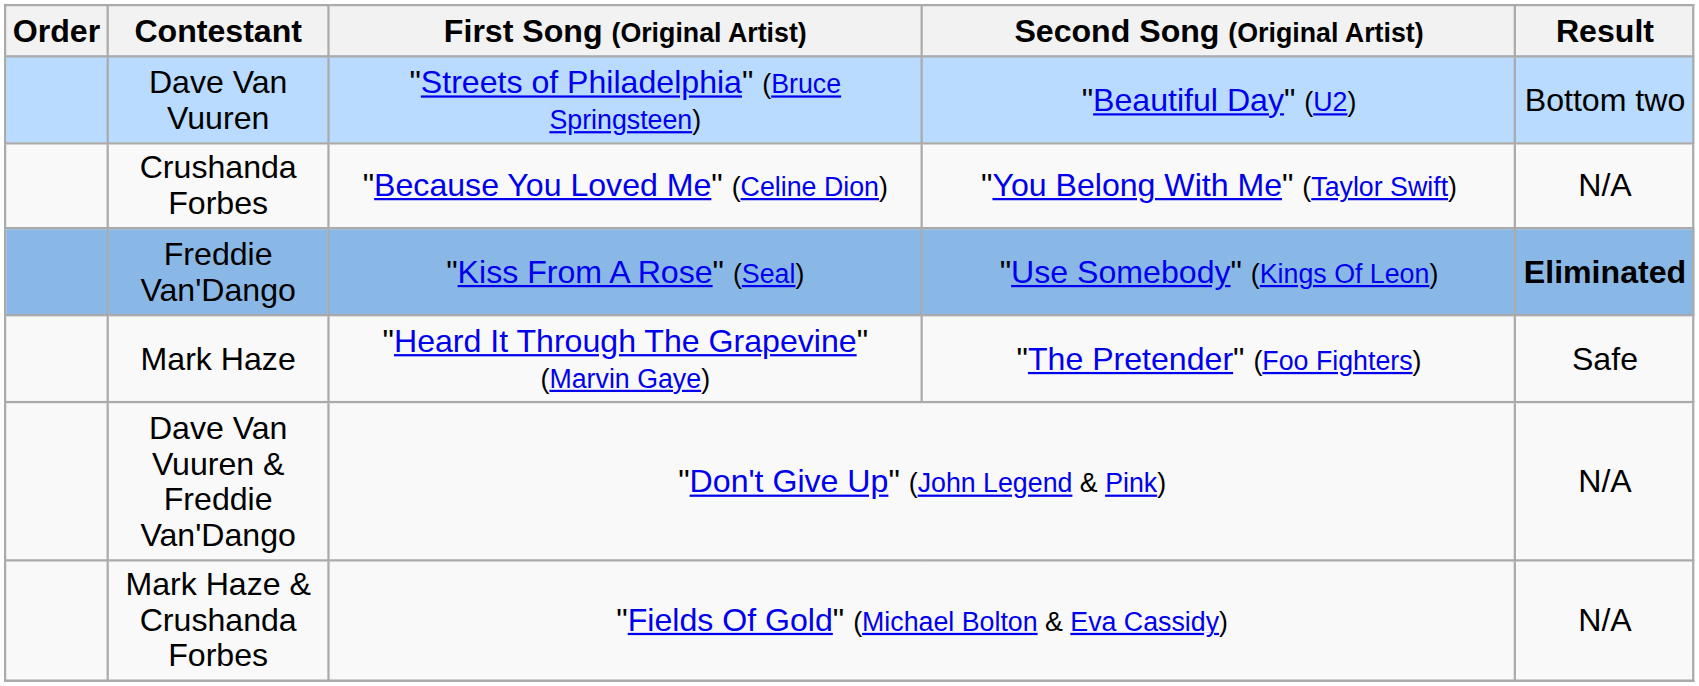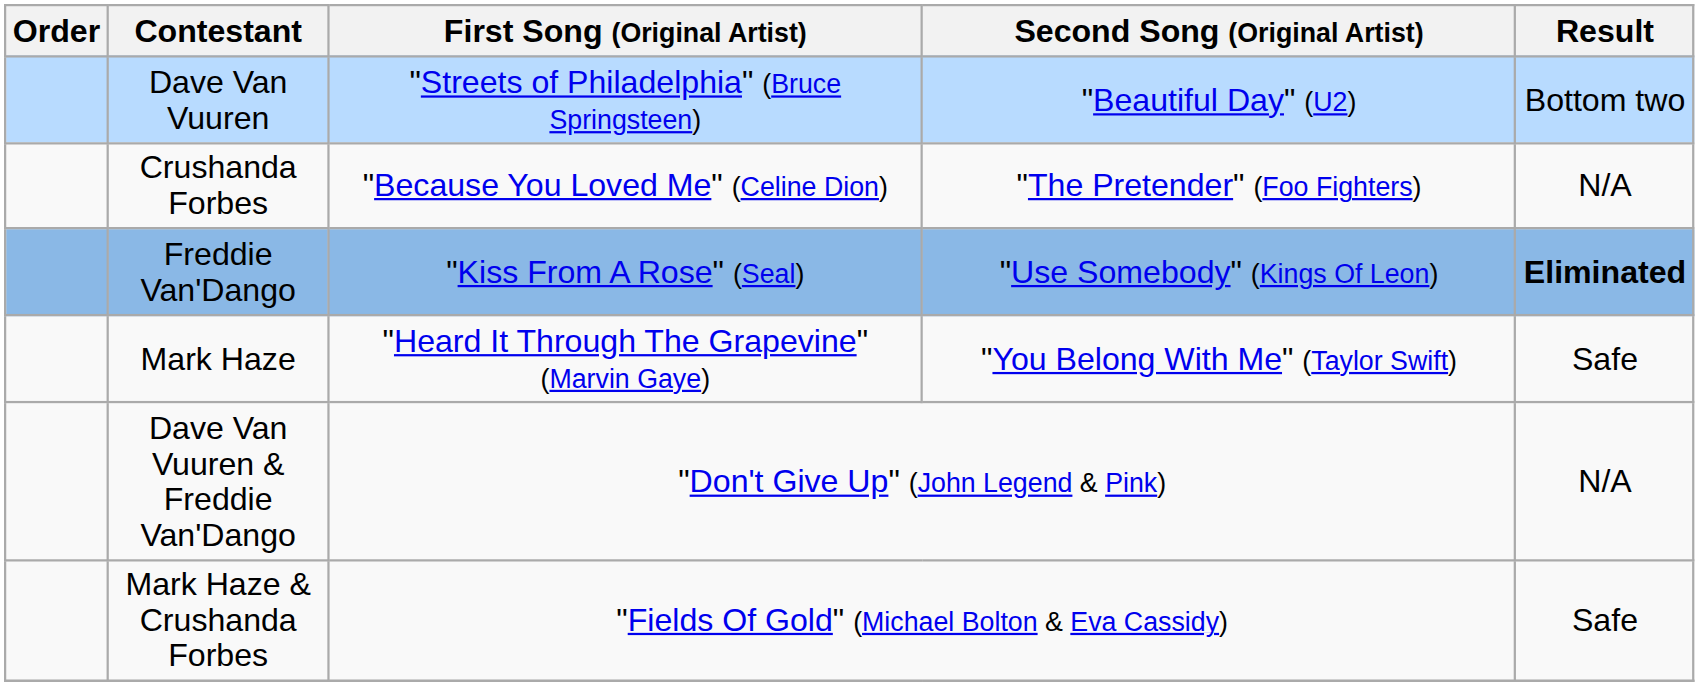Crushanda Forbes | Second Song (Original Artist): "You Belong With Me" (Taylor Swift) -> "The Pretender" (Foo Fighters)
Mark Haze | Second Song (Original Artist): "The Pretender" (Foo Fighters) -> "You Belong With Me" (Taylor Swift)
Mark Haze & Crushanda Forbes | Result: N/A -> Safe
